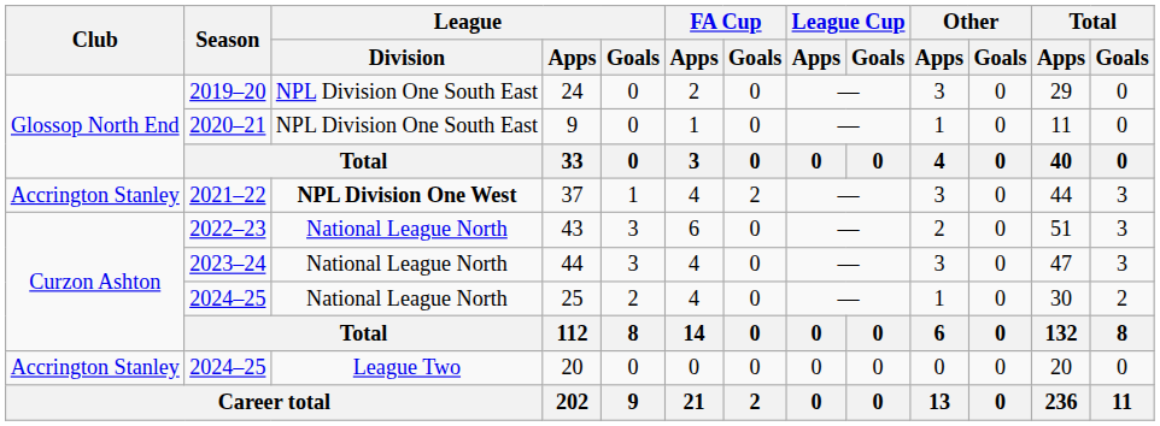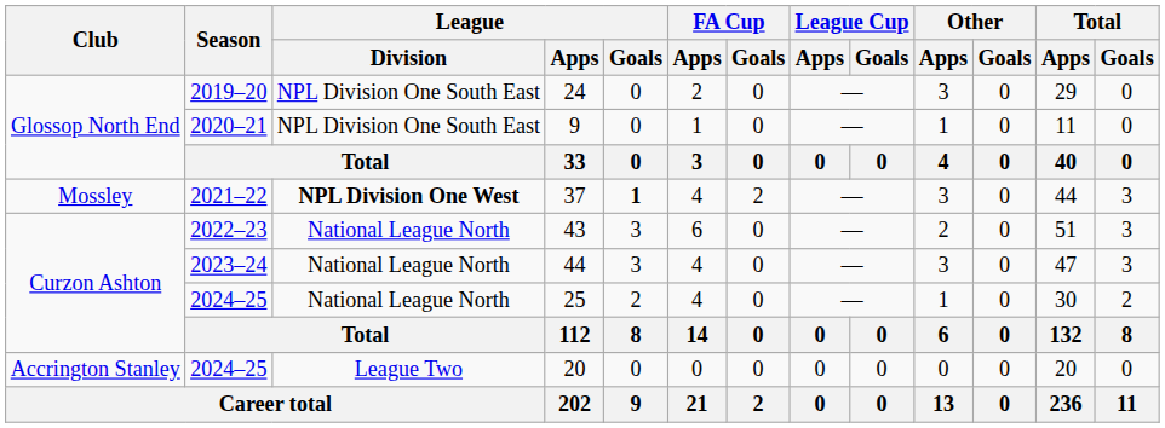37 | Club: Accrington Stanley -> Mossley
37 | League / Goals: normal -> bold
